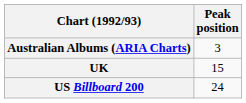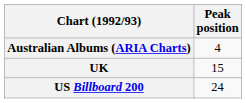Australian Albums (ARIA Charts) | Peak position: 3 -> 4
